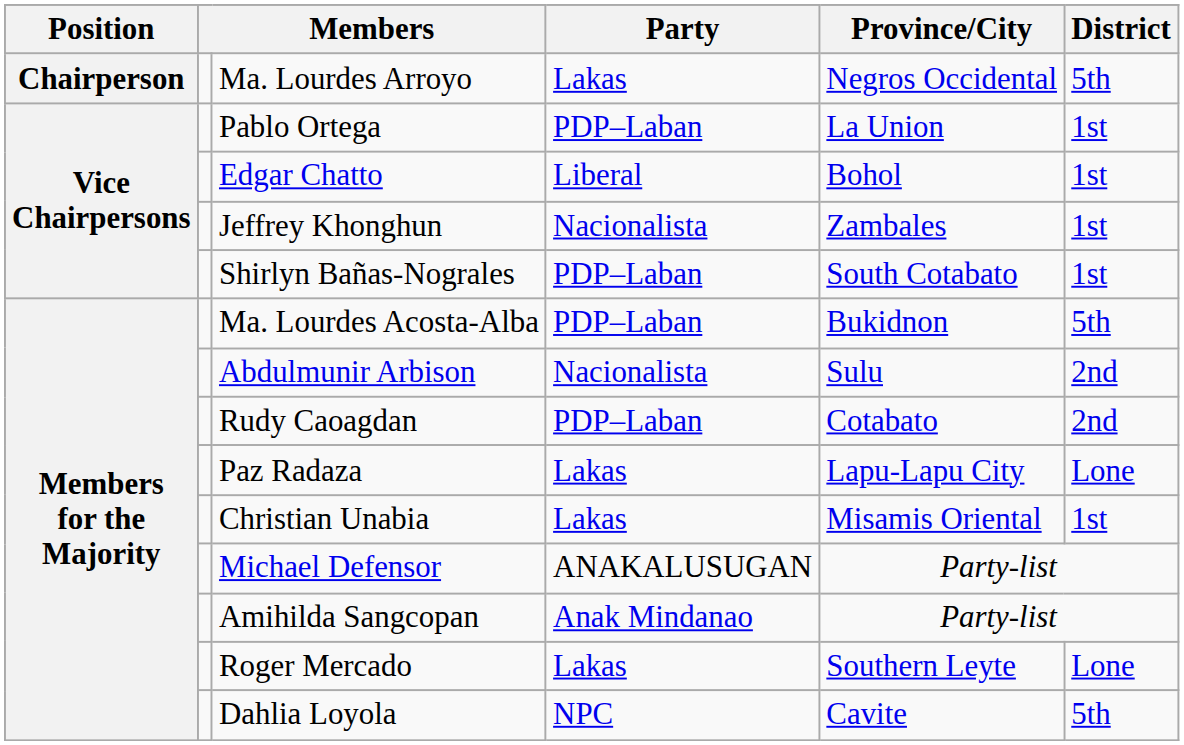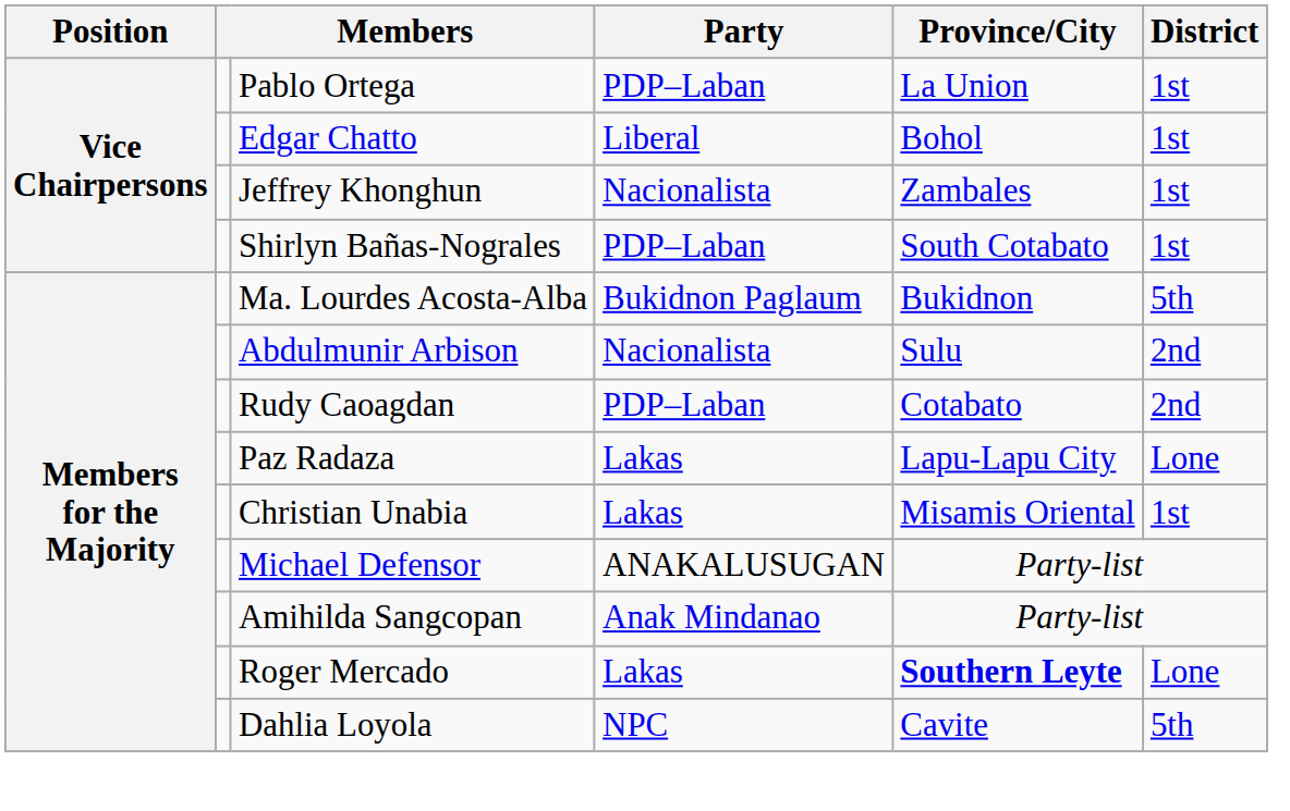- row: Chairperson | Ma. Lourdes Arroyo | Lakas | Negros Occidental | 5th
Ma. Lourdes Acosta-Alba | Party: PDP–Laban -> Bukidnon Paglaum
Roger Mercado | Province/City: normal -> bold
